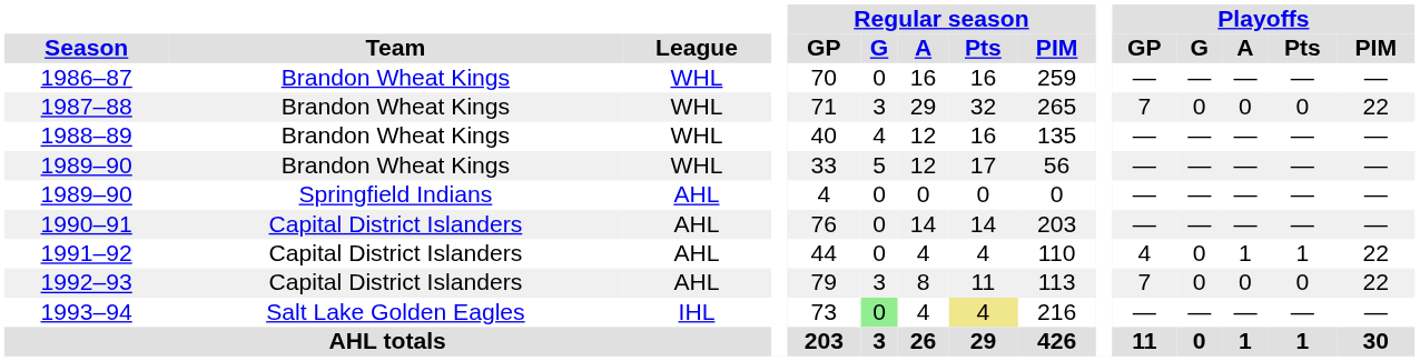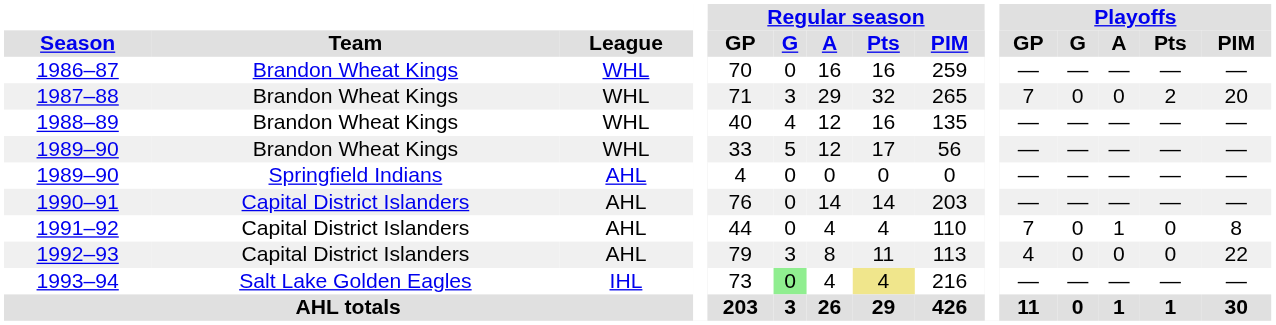1987–88 | Playoffs / Pts: 0 -> 2
1987–88 | Playoffs / PIM: 22 -> 20
1991–92 | Playoffs / GP: 4 -> 7
1991–92 | Playoffs / Pts: 1 -> 0
1991–92 | Playoffs / PIM: 22 -> 8
1992–93 | Playoffs / GP: 7 -> 4
